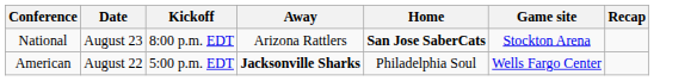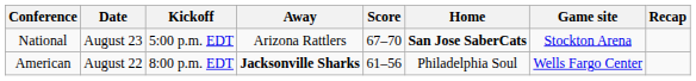+ column: Score | 67–70 | 61–56
National | Kickoff: 8:00 p.m. EDT -> 5:00 p.m. EDT
American | Kickoff: 5:00 p.m. EDT -> 8:00 p.m. EDT
